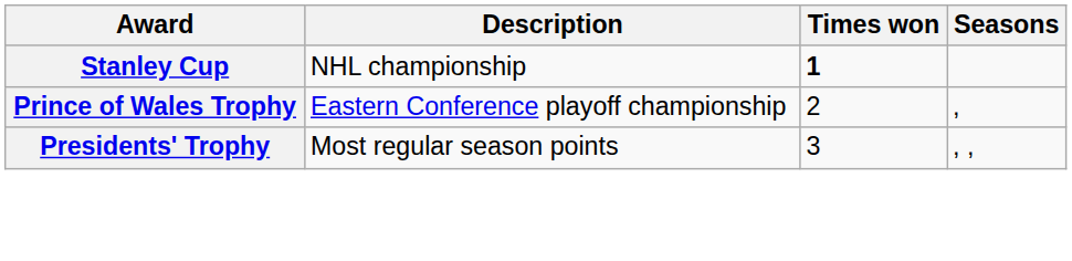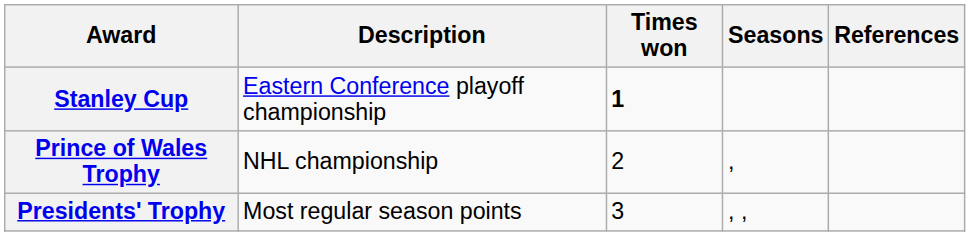+ column: References
Stanley Cup | Description: NHL championship -> Eastern Conference playoff championship
Prince of Wales Trophy | Description: Eastern Conference playoff championship -> NHL championship
